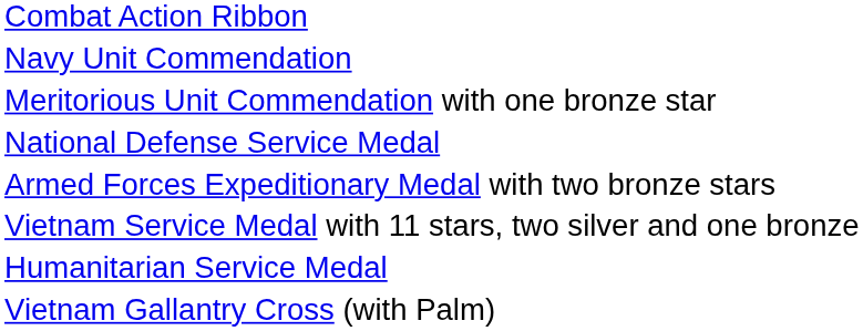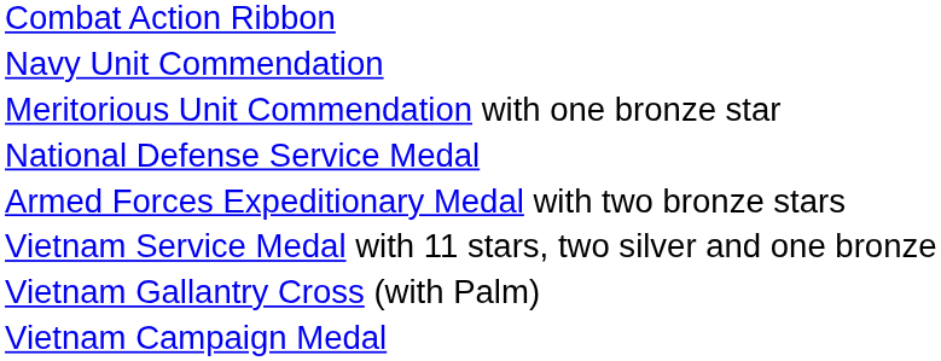- row: Humanitarian Service Medal
+ row: Vietnam Campaign Medal
